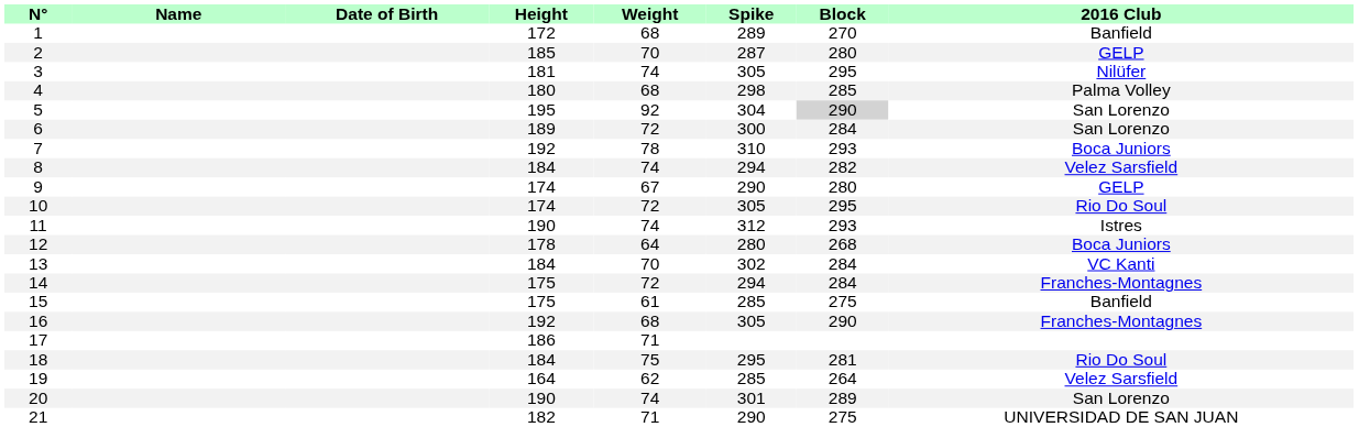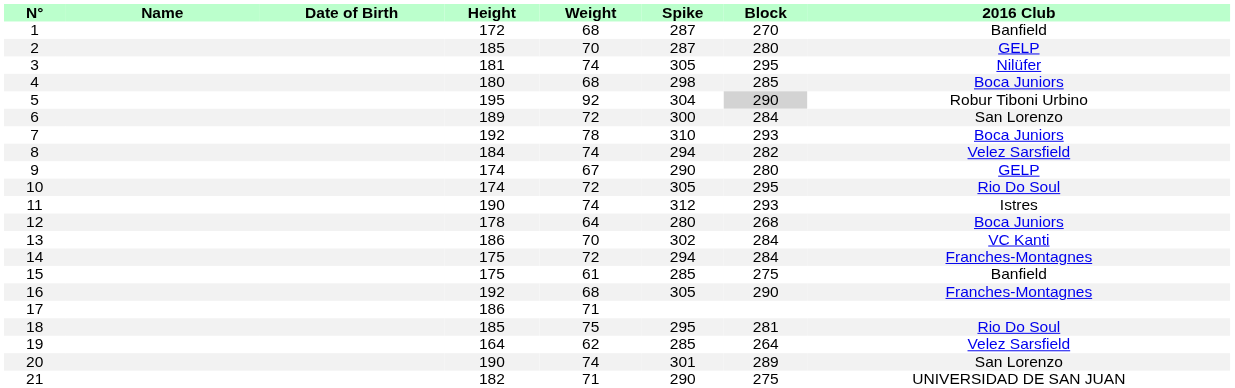1 | Spike: 289 -> 287
4 | 2016 Club: Palma Volley -> Boca Juniors
5 | 2016 Club: San Lorenzo -> Robur Tiboni Urbino
13 | Height: 184 -> 186
18 | Height: 184 -> 185
